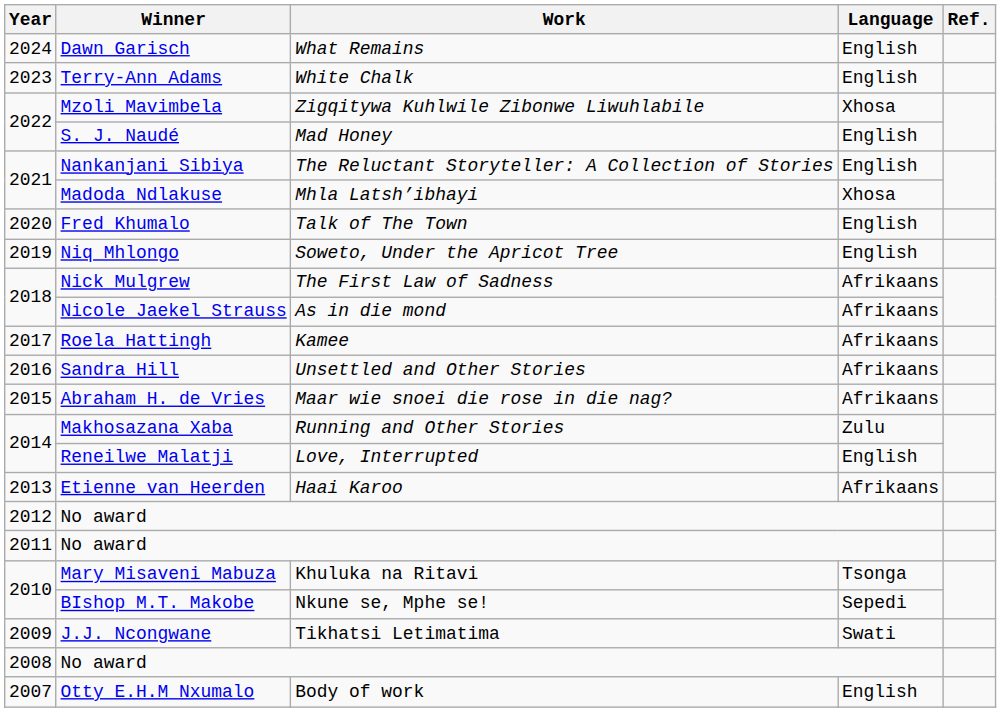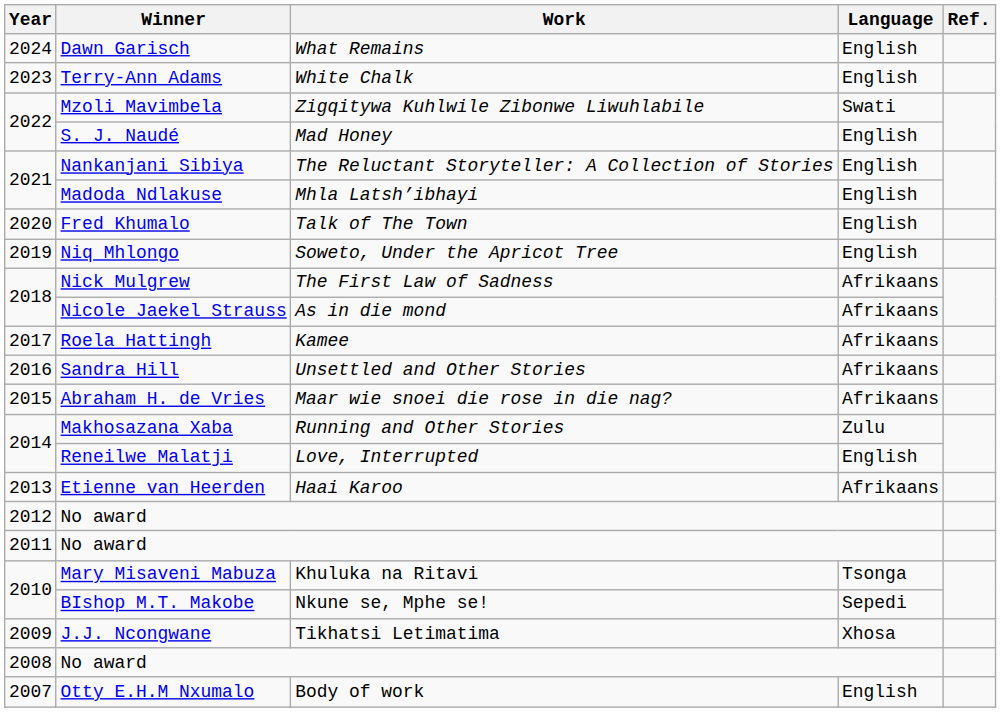Mzoli Mavimbela | Language: Xhosa -> Swati
Madoda Ndlakuse | Language: Xhosa -> English
J.J. Ncongwane | Language: Swati -> Xhosa
